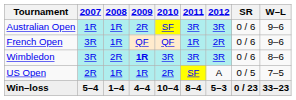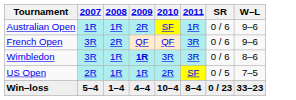- column: 2012 | 3R | 2R | 3R | A | 5–3
Australian Open | 2011: 3R -> 1R
French Open | 2008: 1R -> 2R
French Open | 2011: 1R -> 3R
Wimbledon | 2008: 2R -> 1R
